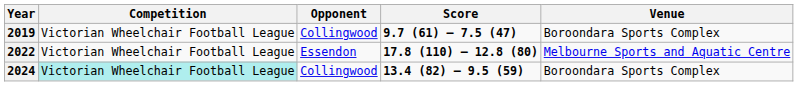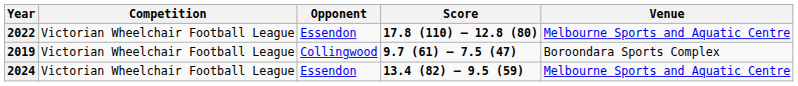rows swapped: 2019 <-> 2022
2024 | Competition: paleturquoise background -> no background
2024 | Opponent: Collingwood -> Essendon
2024 | Venue: Boroondara Sports Complex -> Melbourne Sports and Aquatic Centre
